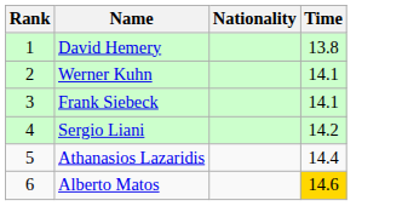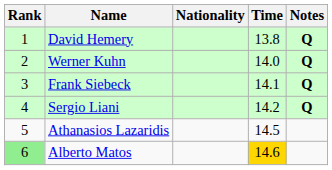+ column: Notes | Q | Q | Q | Q
Werner Kuhn | Time: 14.1 -> 14.0
Athanasios Lazaridis | Time: 14.4 -> 14.5
Alberto Matos | Rank: no background -> lightgreen background
